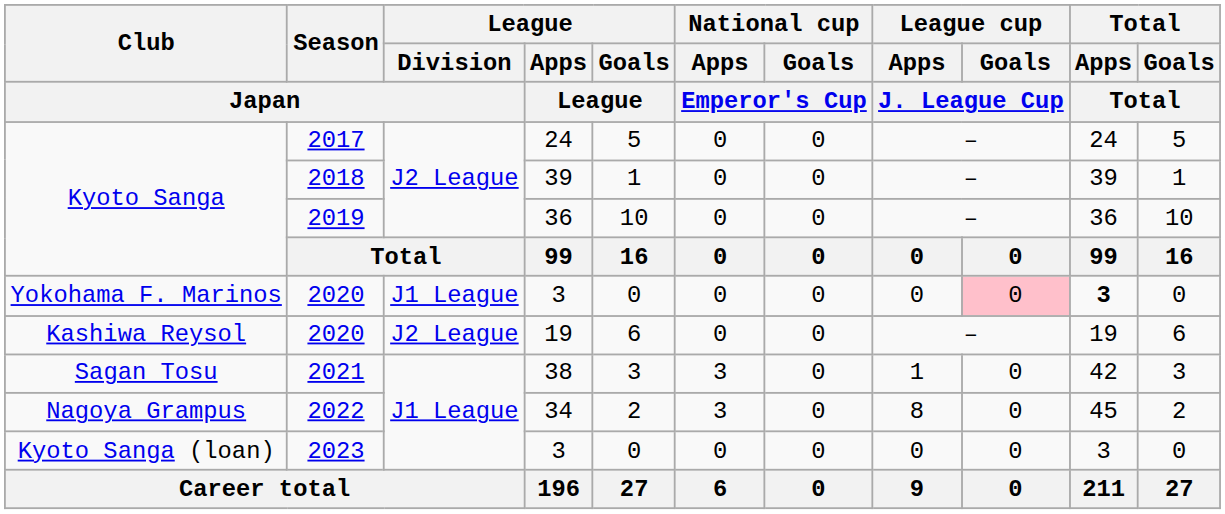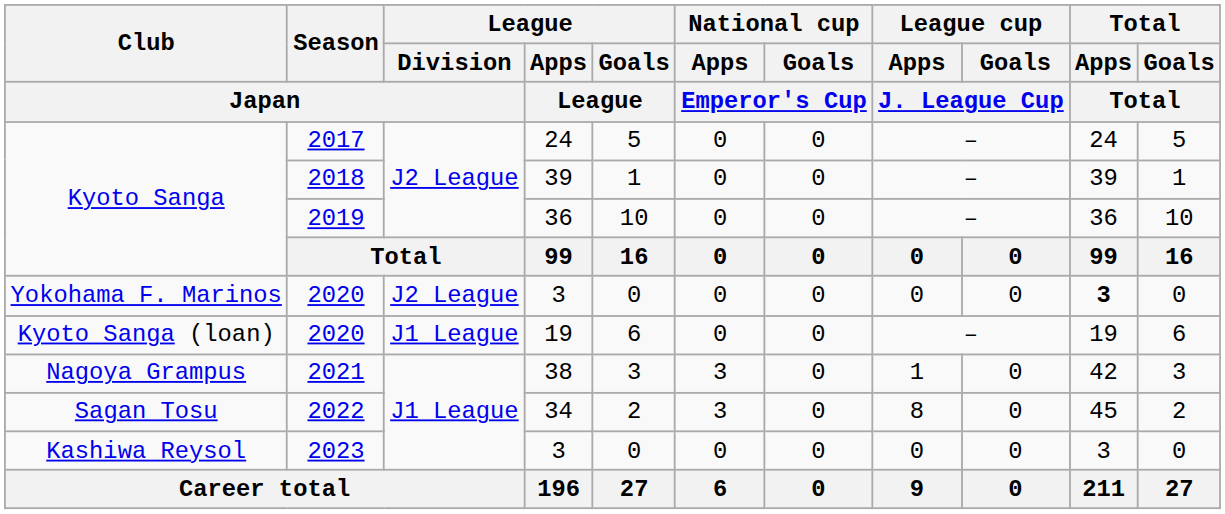2020 / 3 | League / Division / Japan: J1 League -> J2 League
2020 / 3 | League cup / Goals / J. League Cup: pink background -> no background
2020 / 19 | Club / Japan: Kashiwa Reysol -> Kyoto Sanga (loan)
2020 / 19 | League / Division / Japan: J2 League -> J1 League
2021 | Club / Japan: Sagan Tosu -> Nagoya Grampus
2022 | Club / Japan: Nagoya Grampus -> Sagan Tosu
2023 | Club / Japan: Kyoto Sanga (loan) -> Kashiwa Reysol
